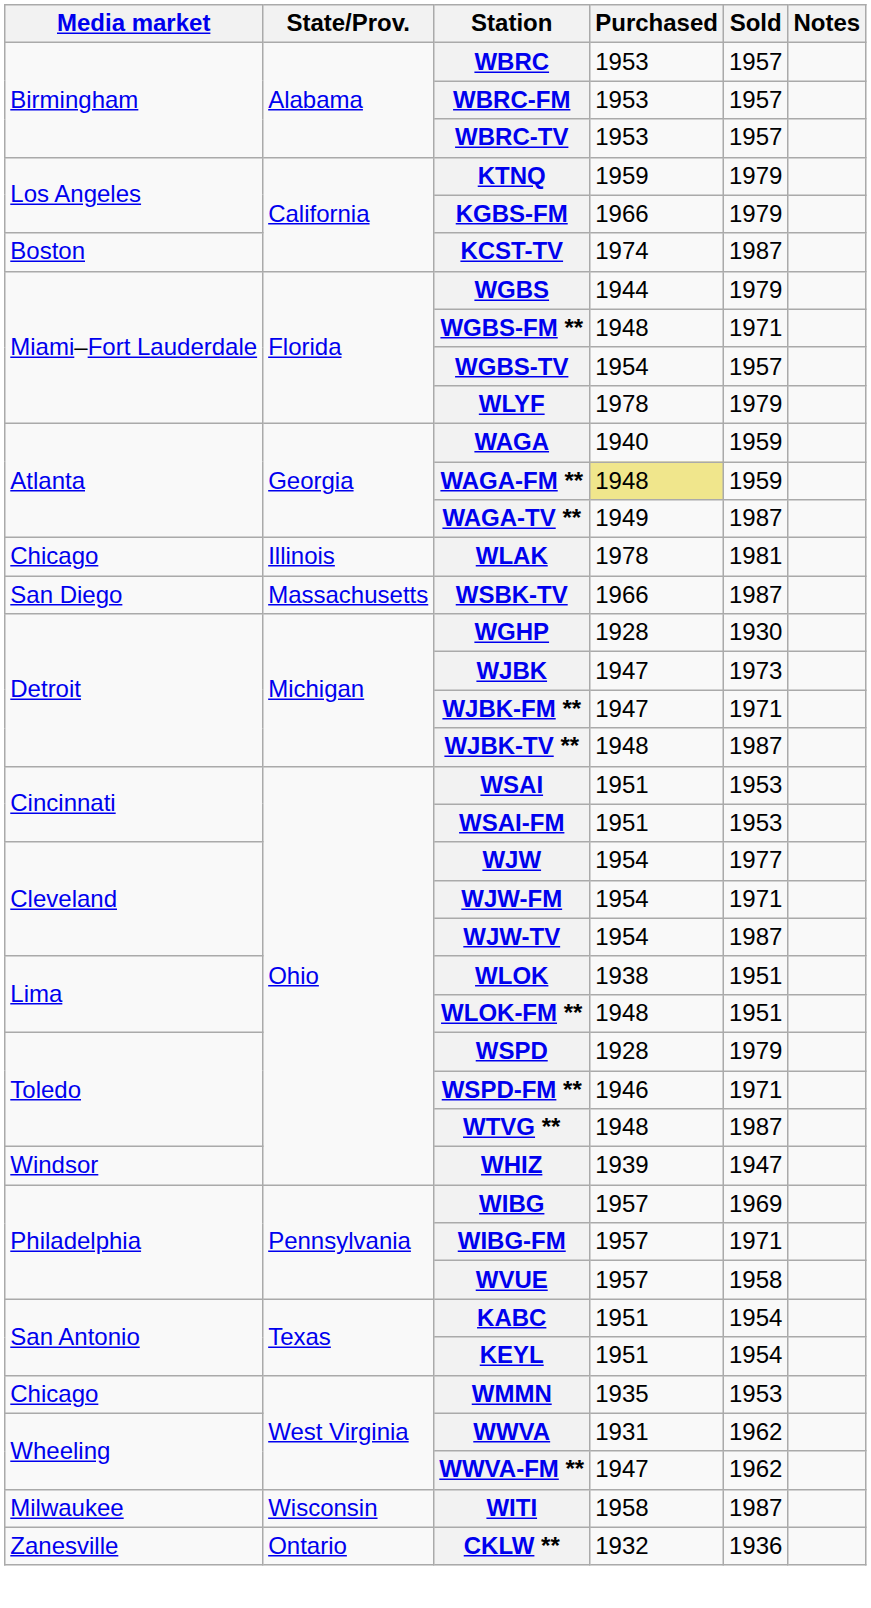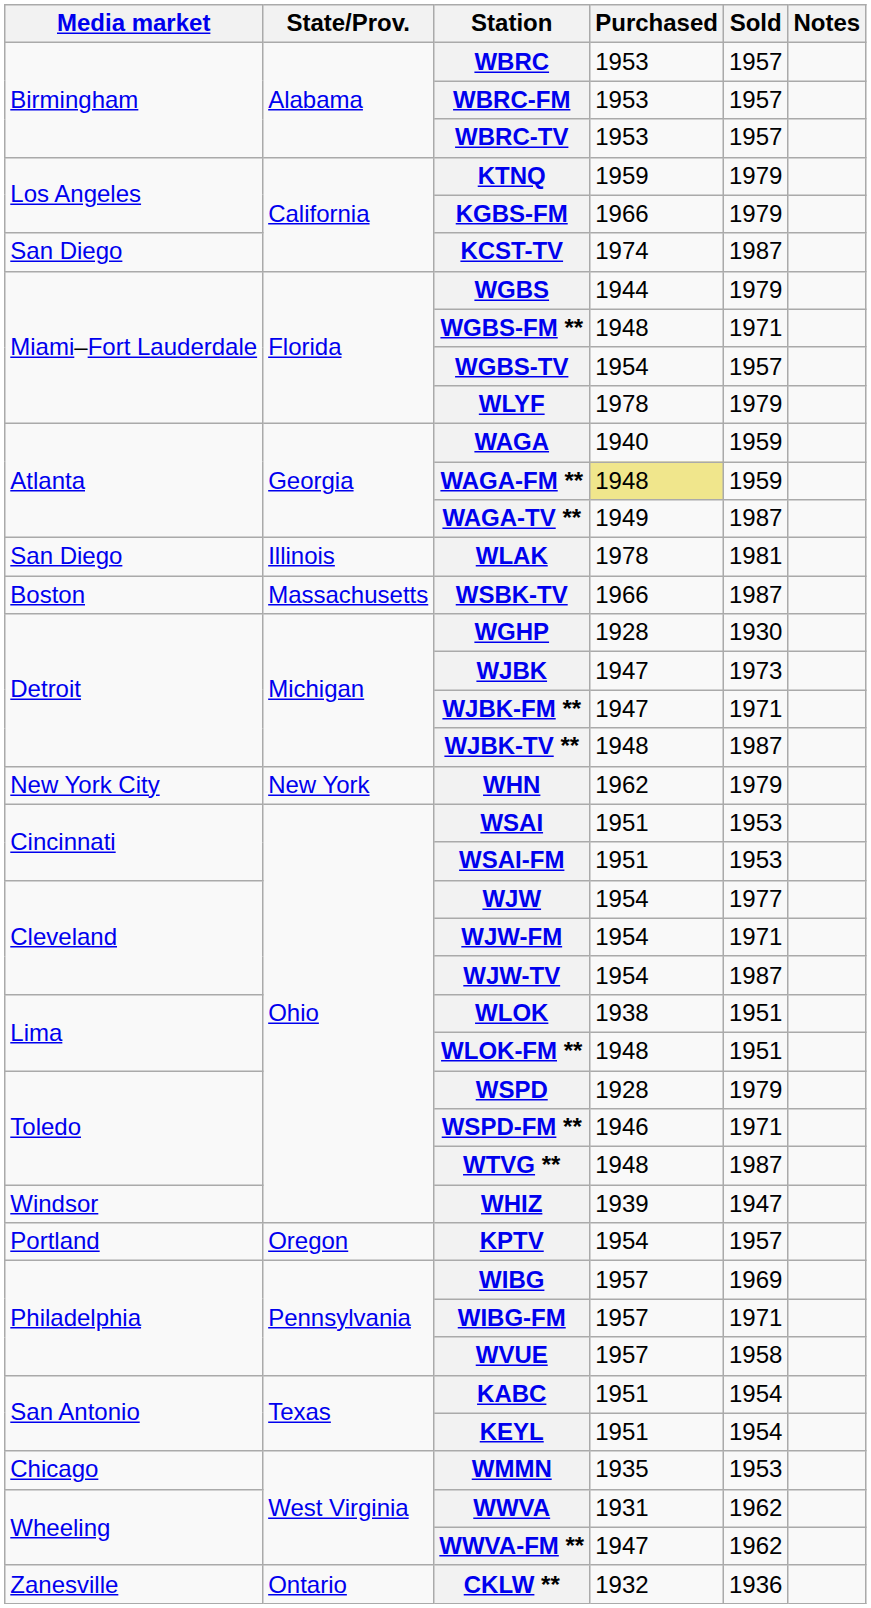KCST-TV | Media market: Boston -> San Diego
WLAK | Media market: Chicago -> San Diego
WSBK-TV | Media market: San Diego -> Boston
+ row: New York City | New York | WHN | 1962 | 1979
+ row: Portland | Oregon | KPTV | 1954 | 1957
- row: Milwaukee | Wisconsin | WITI | 1958 | 1987
